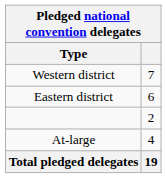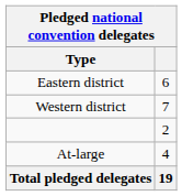rows swapped: Western district <-> Eastern district
